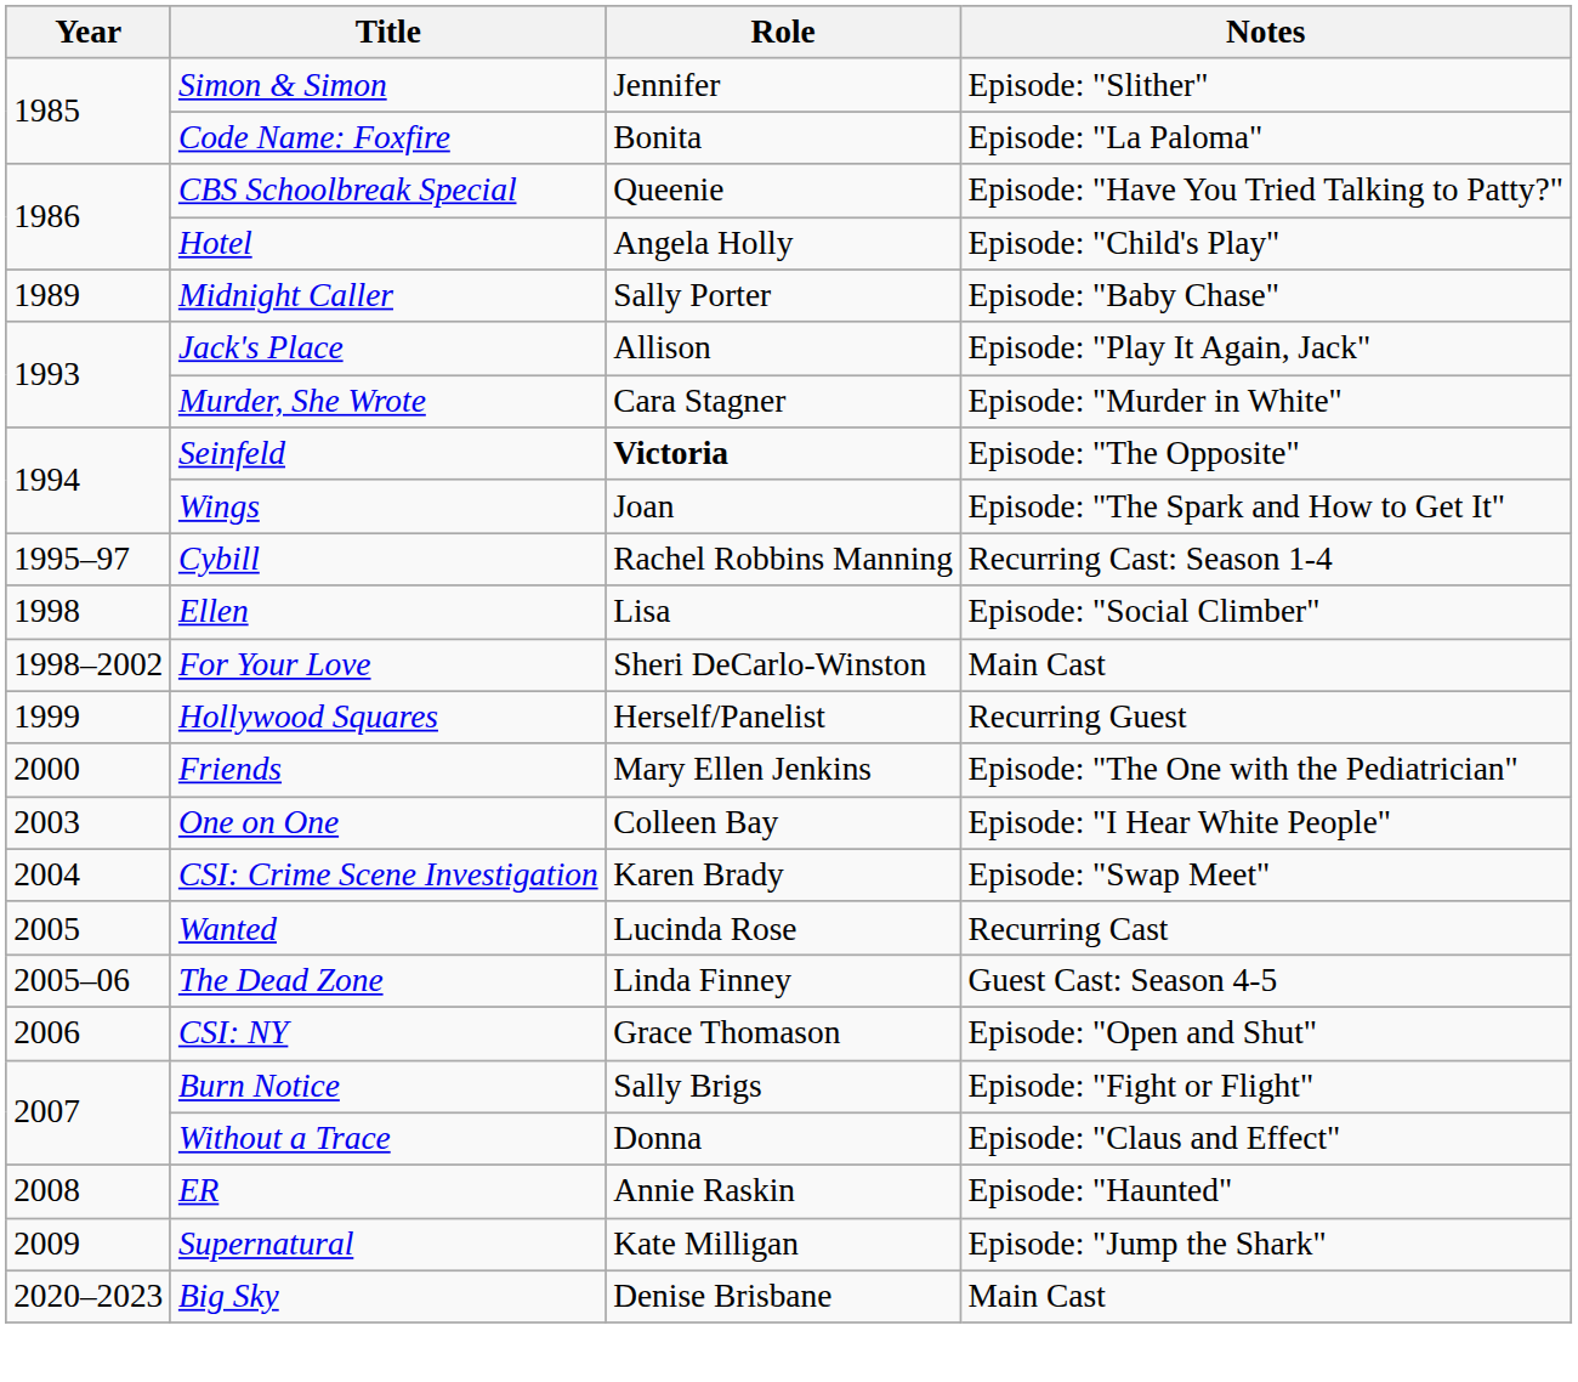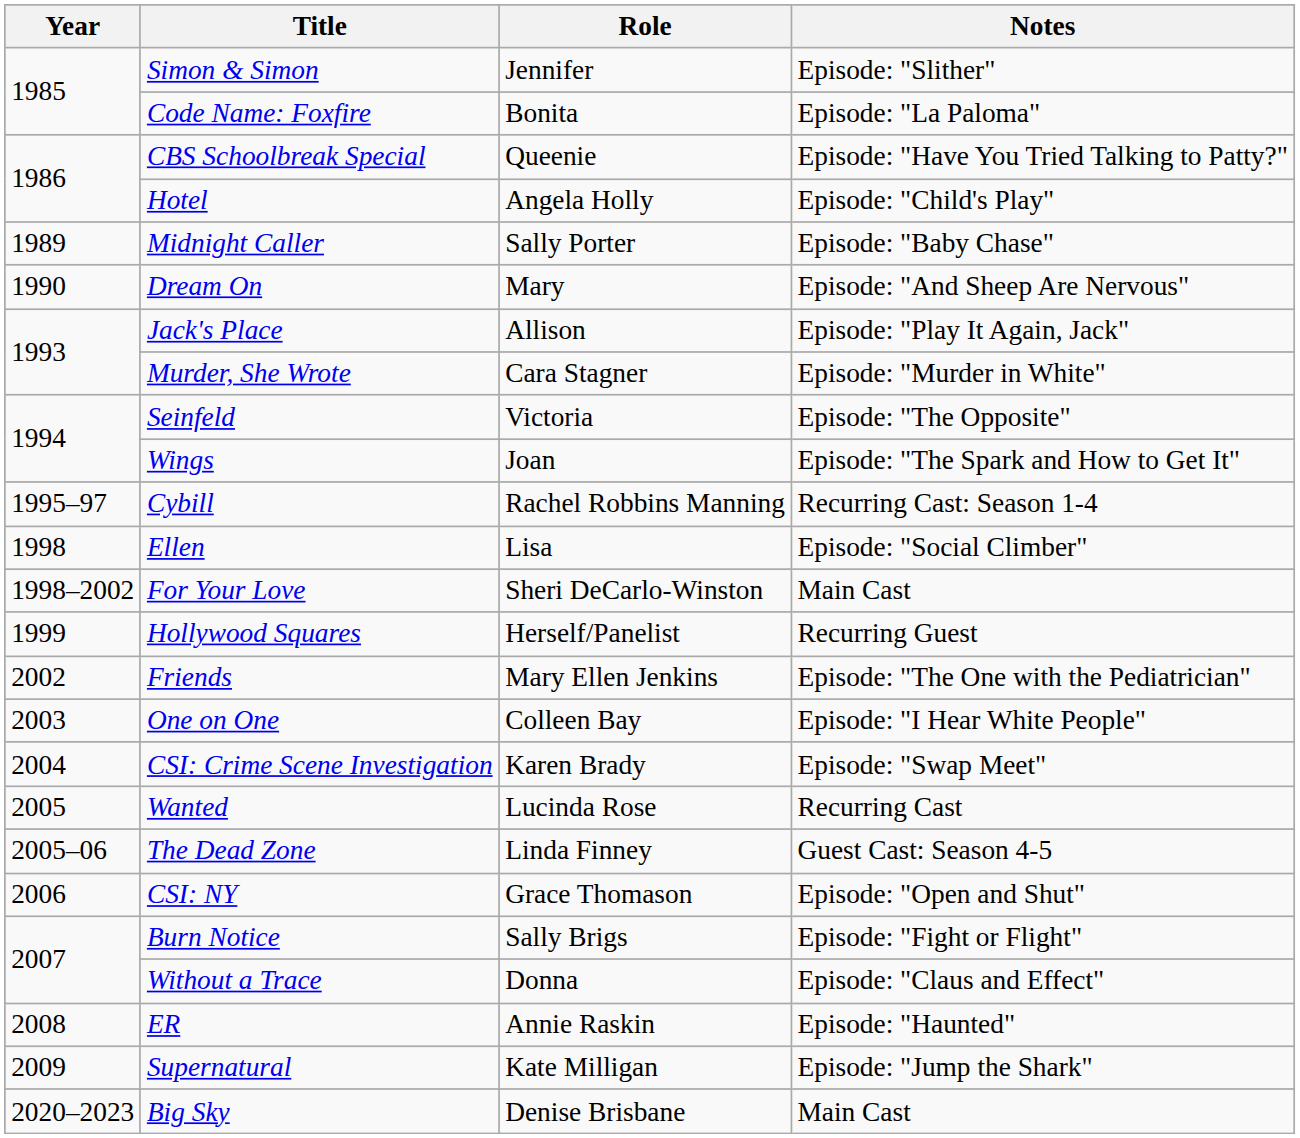+ row: 1990 | Dream On | Mary | Episode: "And Sheep Are Nervous"
Seinfeld | Role: bold -> normal
Friends | Year: 2000 -> 2002
